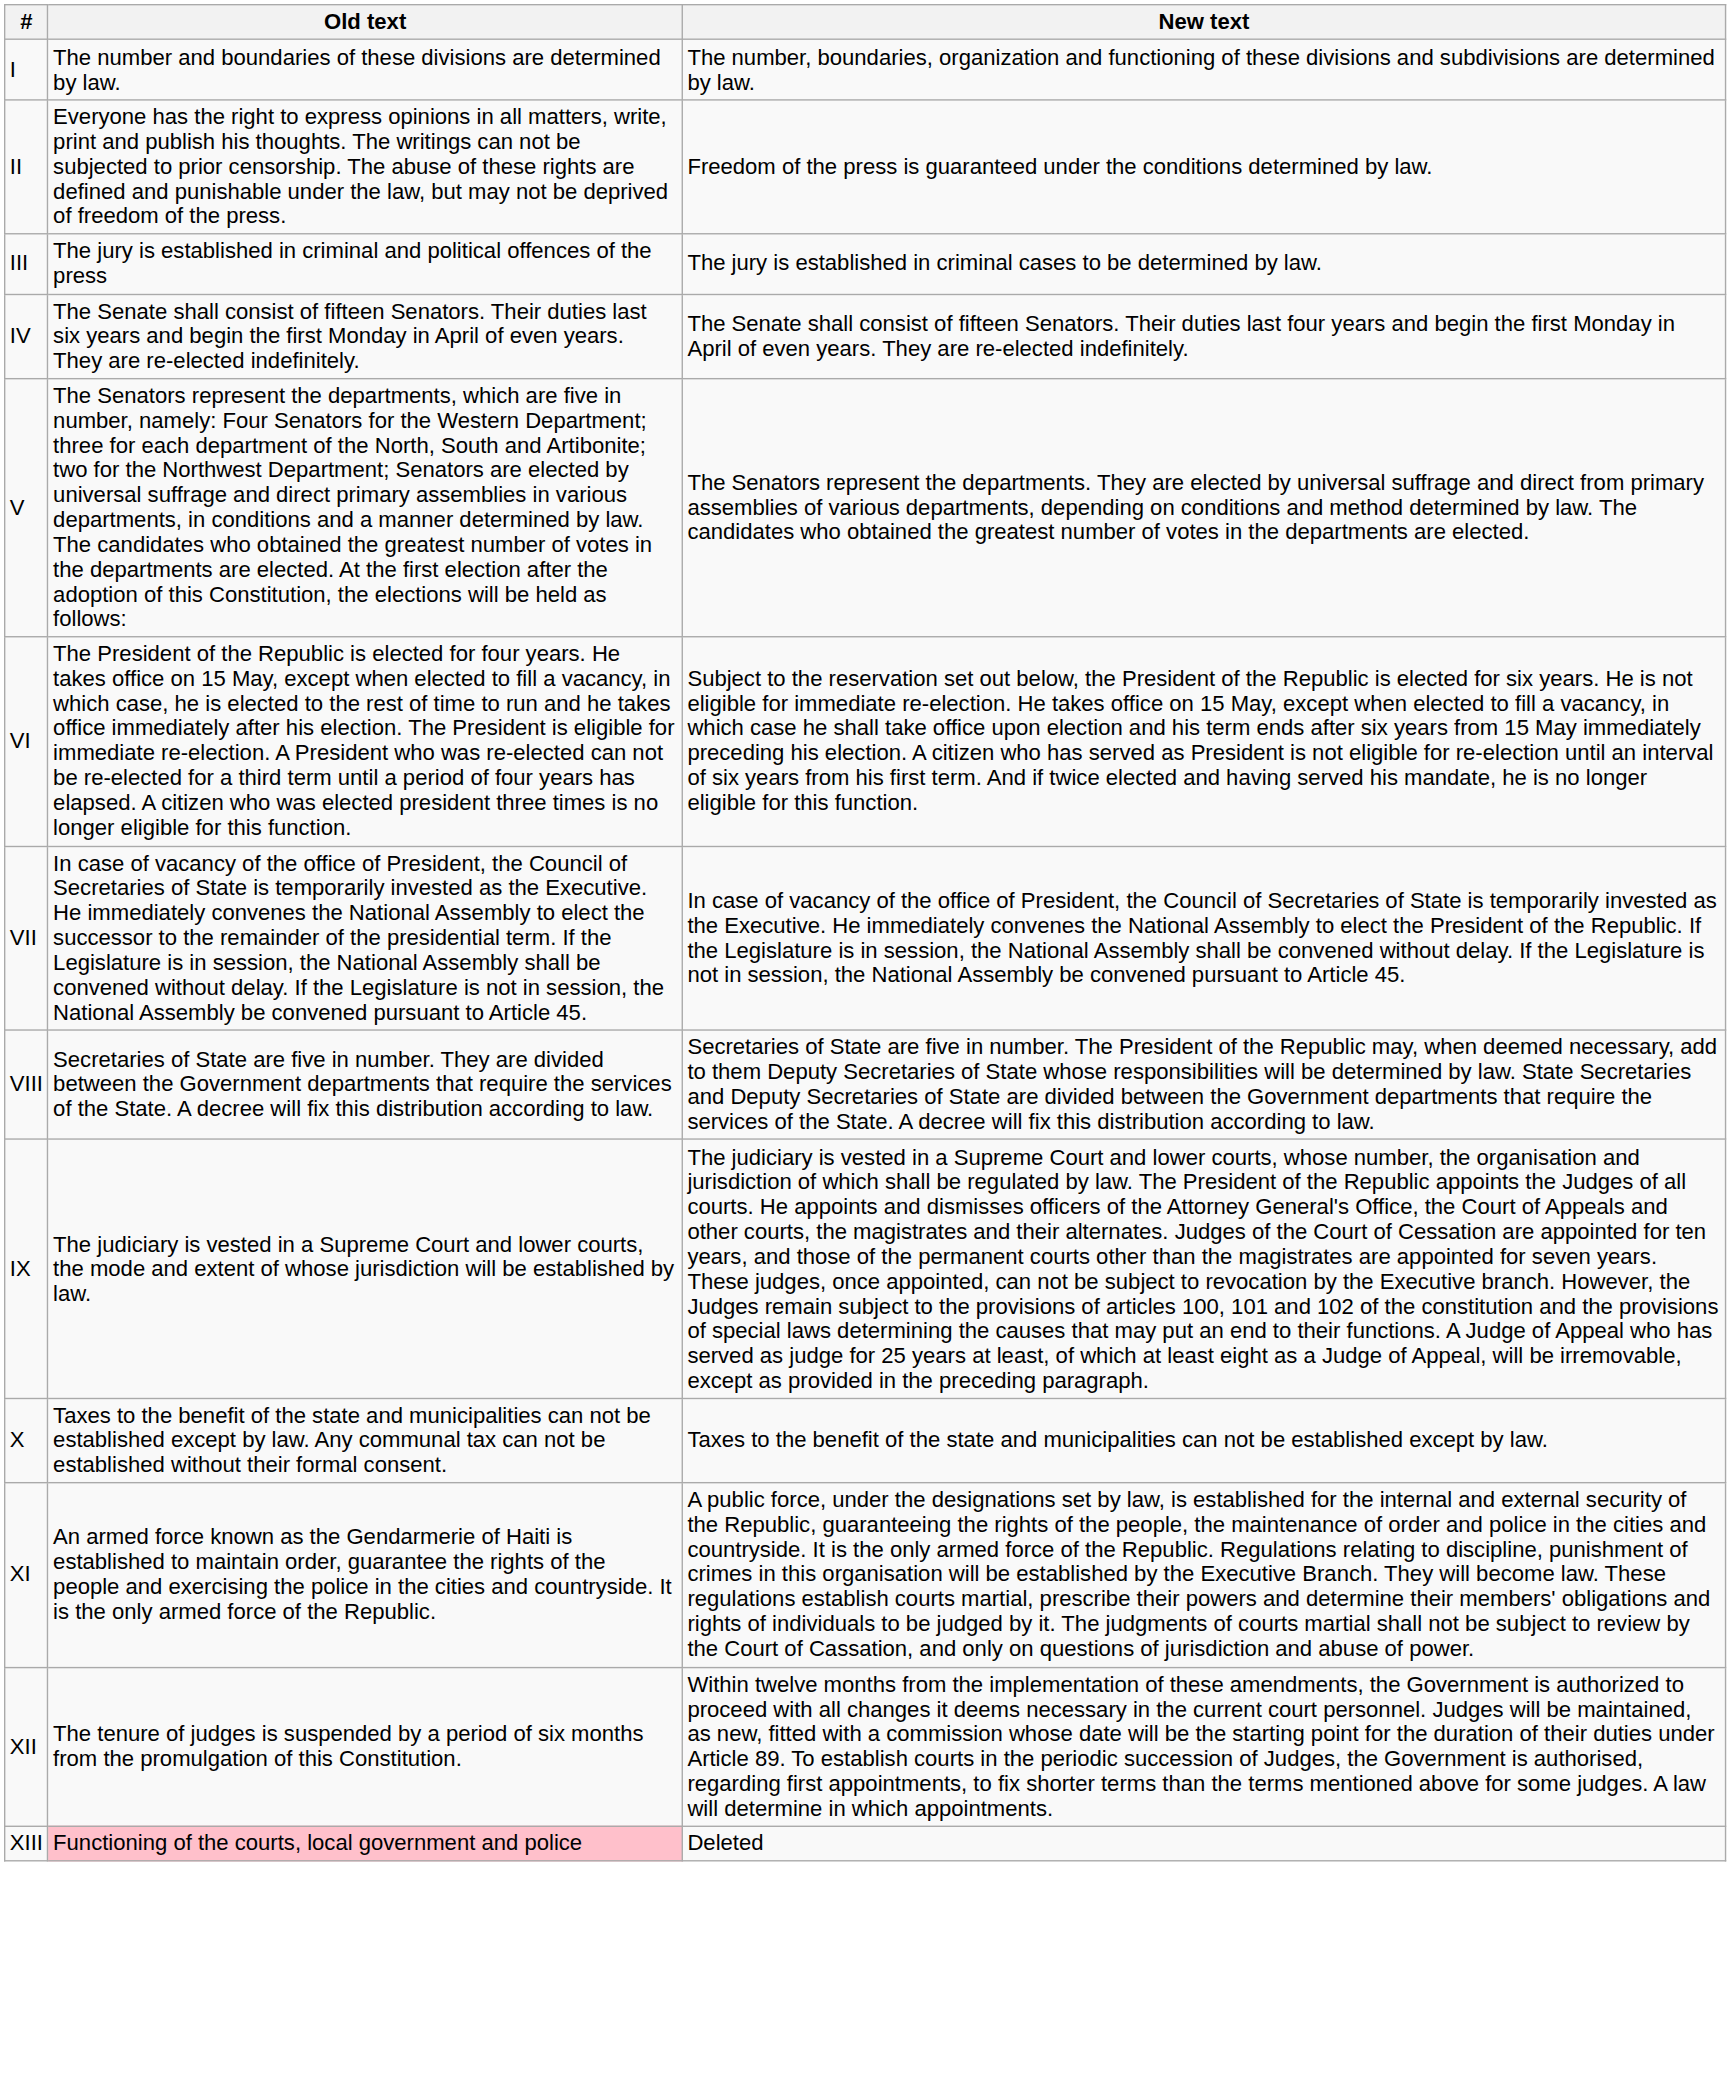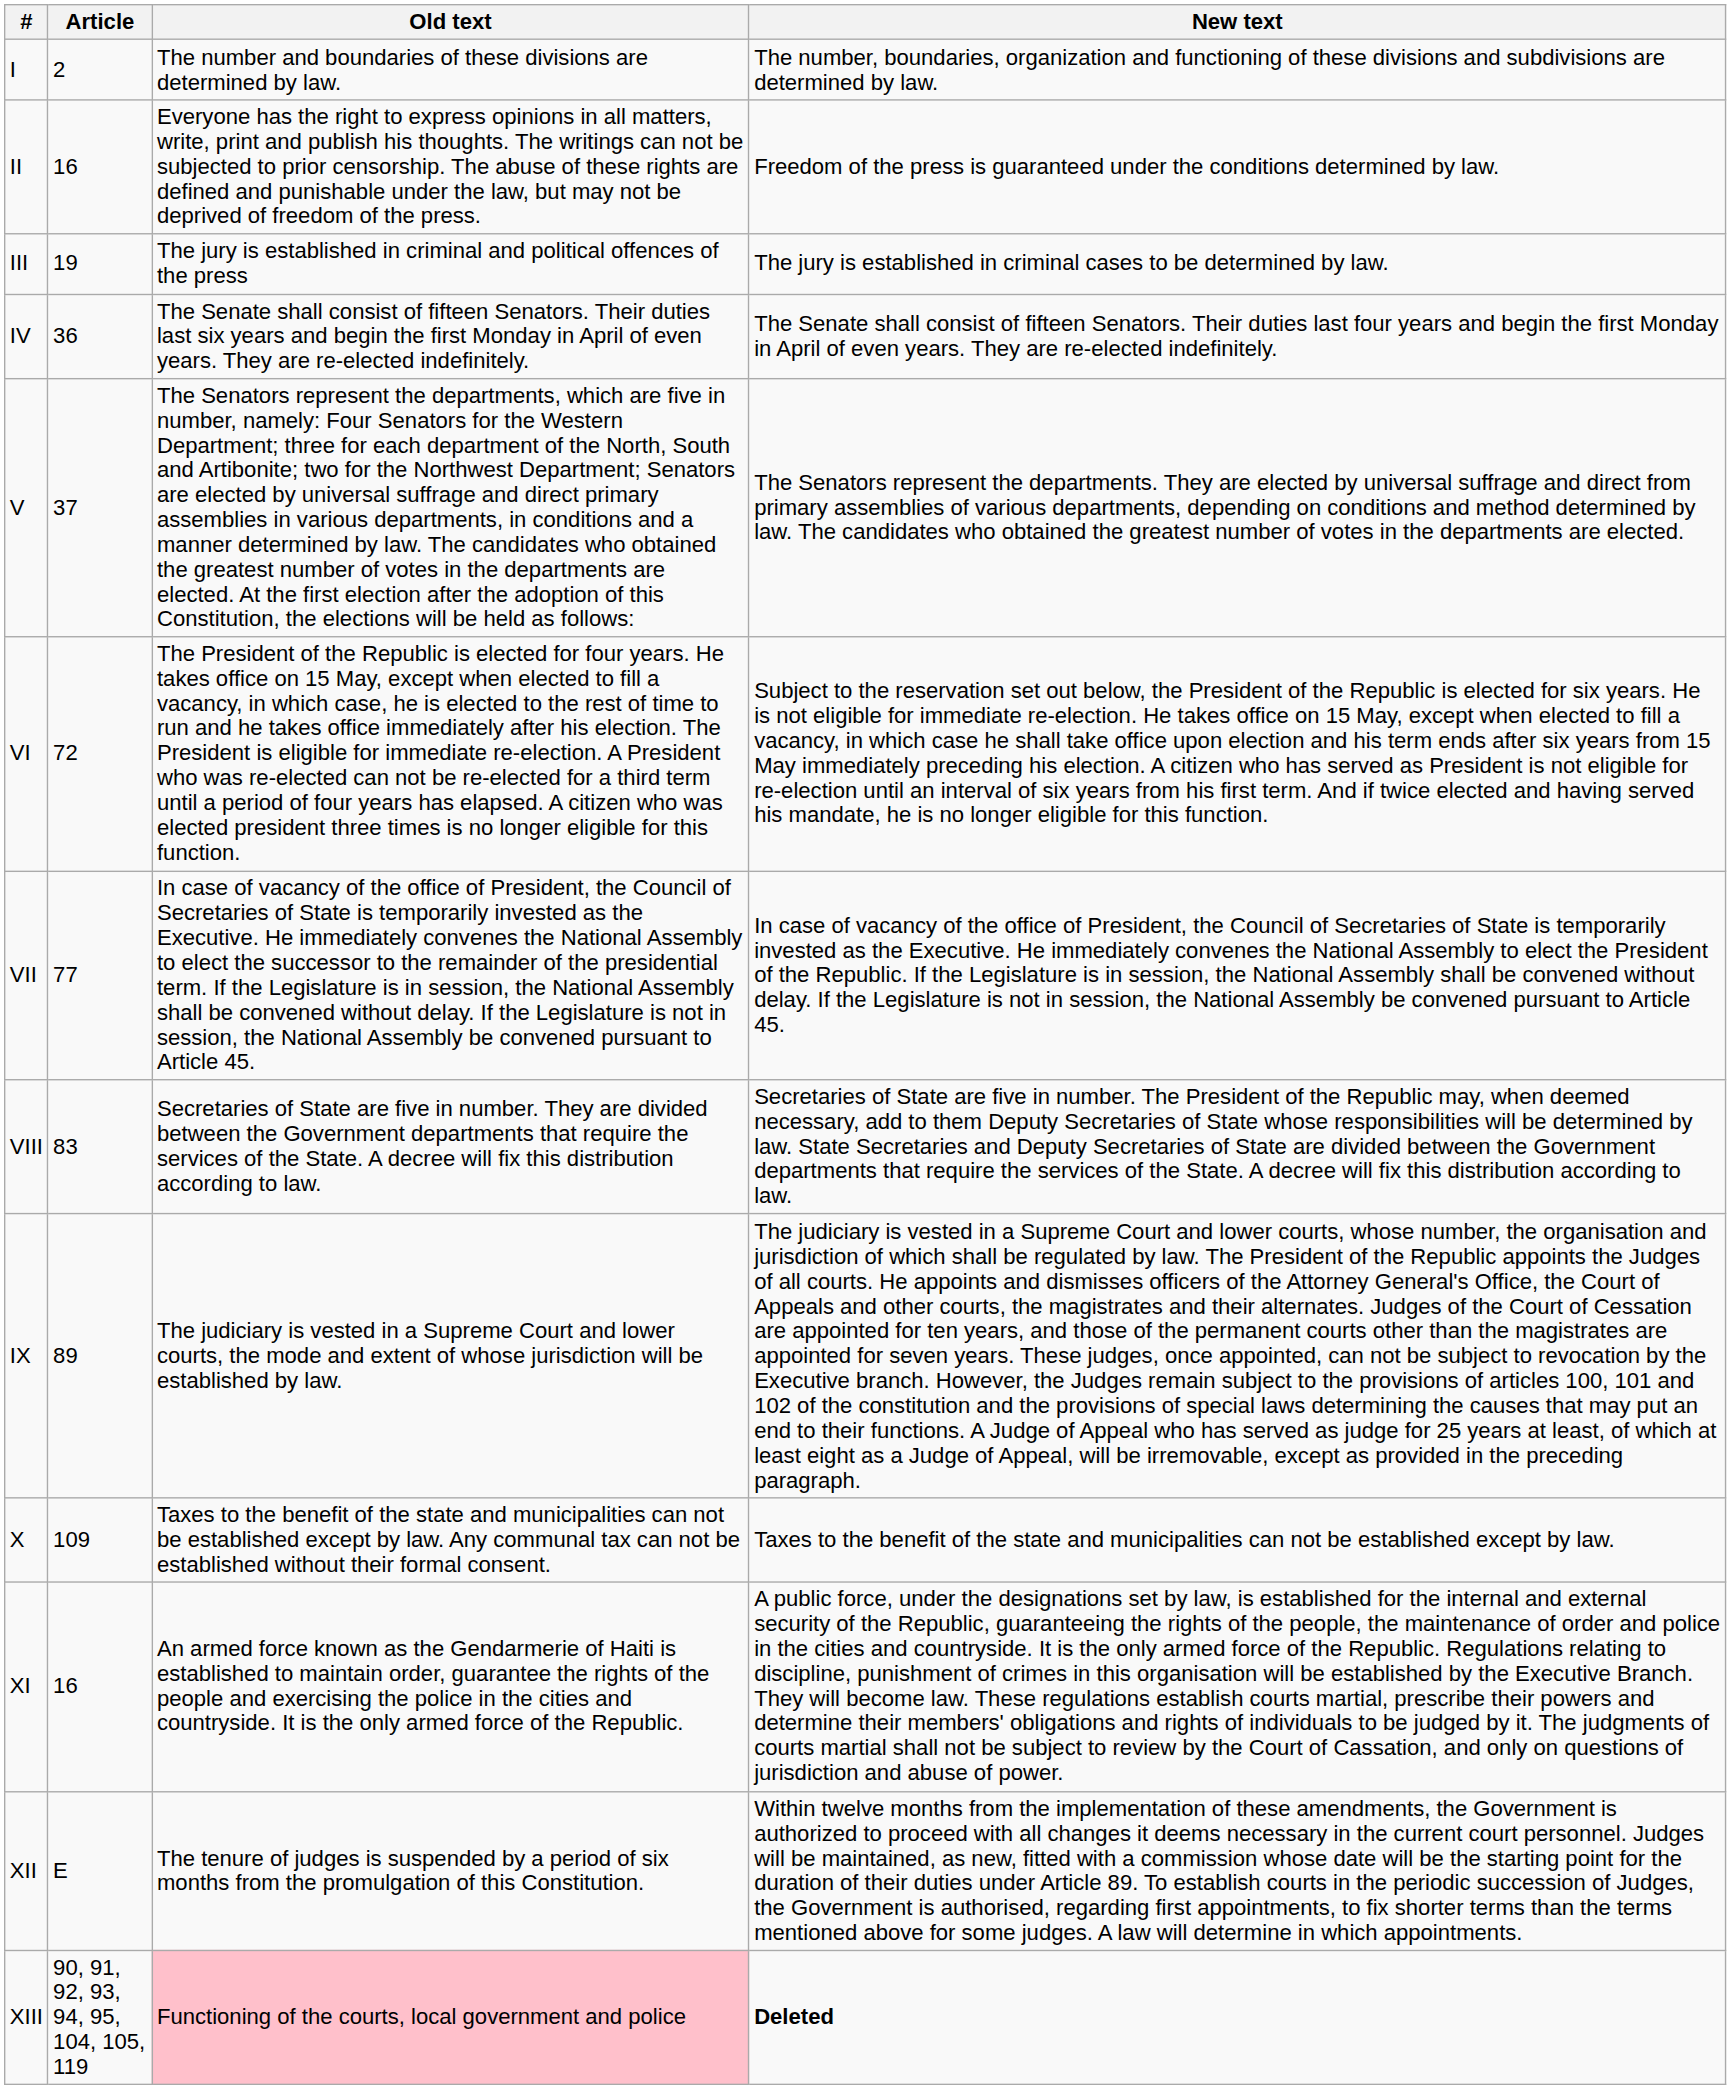+ column: Article | 2 | 16 | 19 | 36 | 37 | 72 | 77 | 83 | 89 | 109 | 16 | E | 90, 91, 92, 93, 94, 95, 104, 105, 119
XIII | New text: normal -> bold
